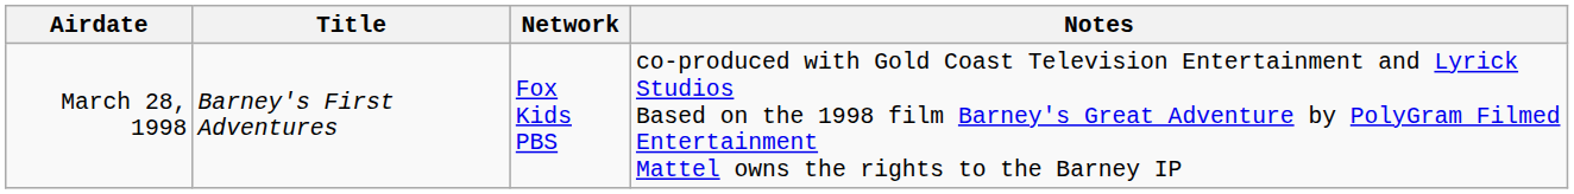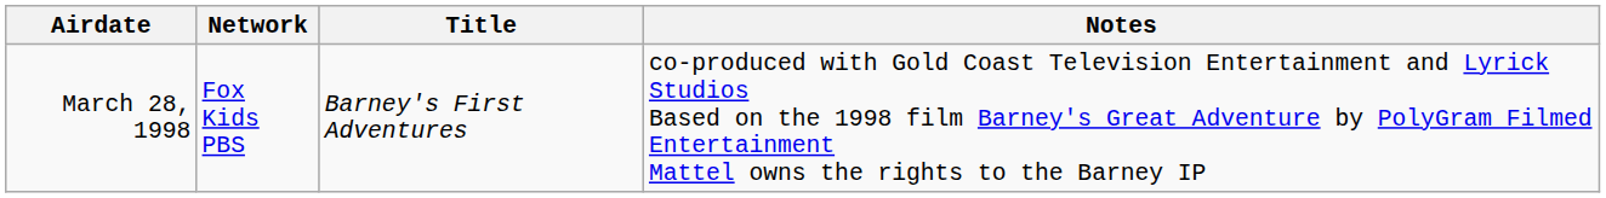columns swapped: Title <-> Network
